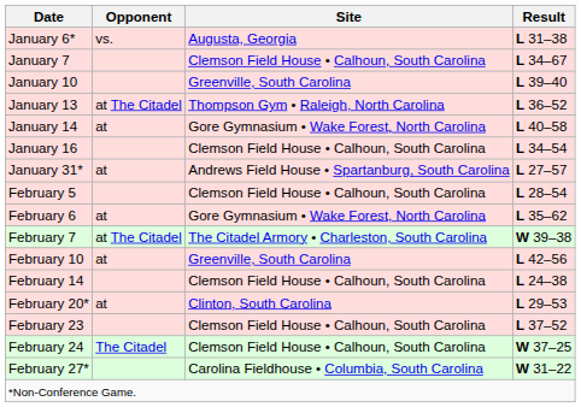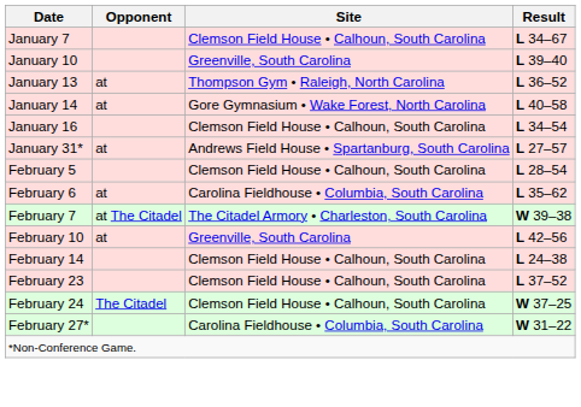- row: January 6* | vs. | Augusta, Georgia | L 31–38
January 13 | Opponent: at The Citadel -> at
February 6 | Site: Gore Gymnasium • Wake Forest, North Carolina -> Carolina Fieldhouse • Columbia, South Carolina
- row: February 20* | at | Clinton, South Carolina | L 29–53
